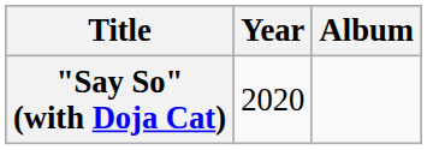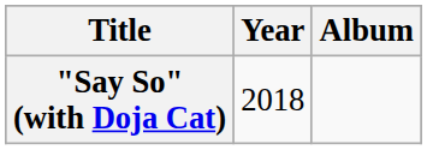"Say So" (with Doja Cat) | Year: 2020 -> 2018
